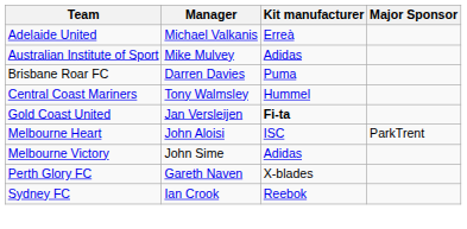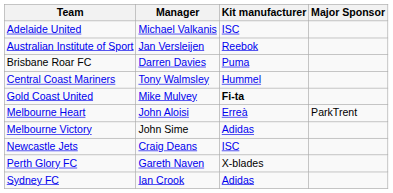Adelaide United | Kit manufacturer: Erreà -> ISC
Australian Institute of Sport | Manager: Mike Mulvey -> Jan Versleijen
Australian Institute of Sport | Kit manufacturer: Adidas -> Reebok
Gold Coast United | Manager: Jan Versleijen -> Mike Mulvey
Melbourne Heart | Kit manufacturer: ISC -> Erreà
+ row: Newcastle Jets | Craig Deans | ISC
Sydney FC | Kit manufacturer: Reebok -> Adidas
